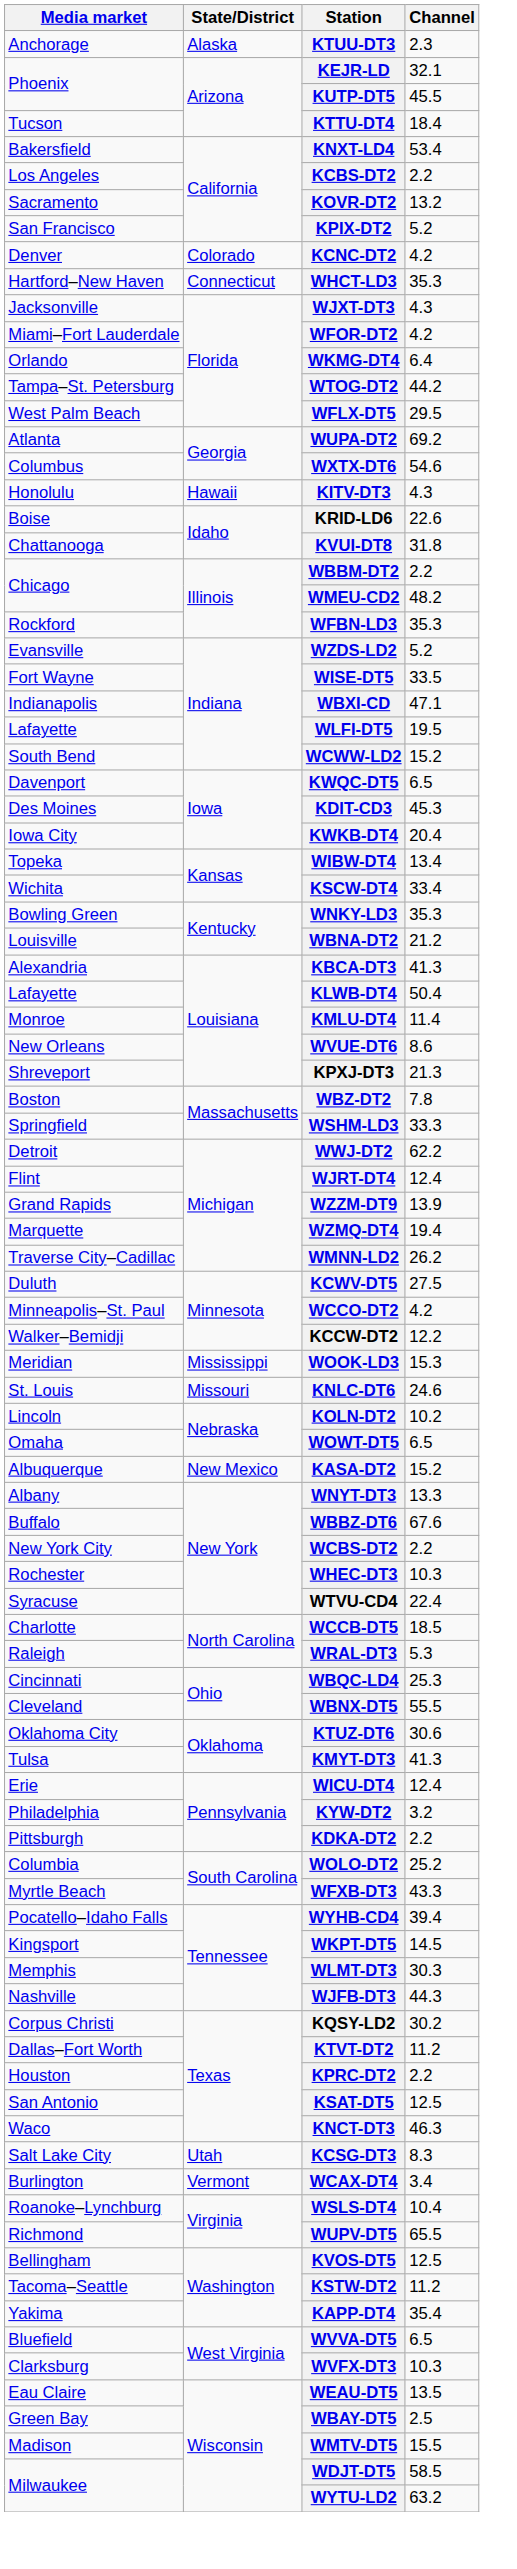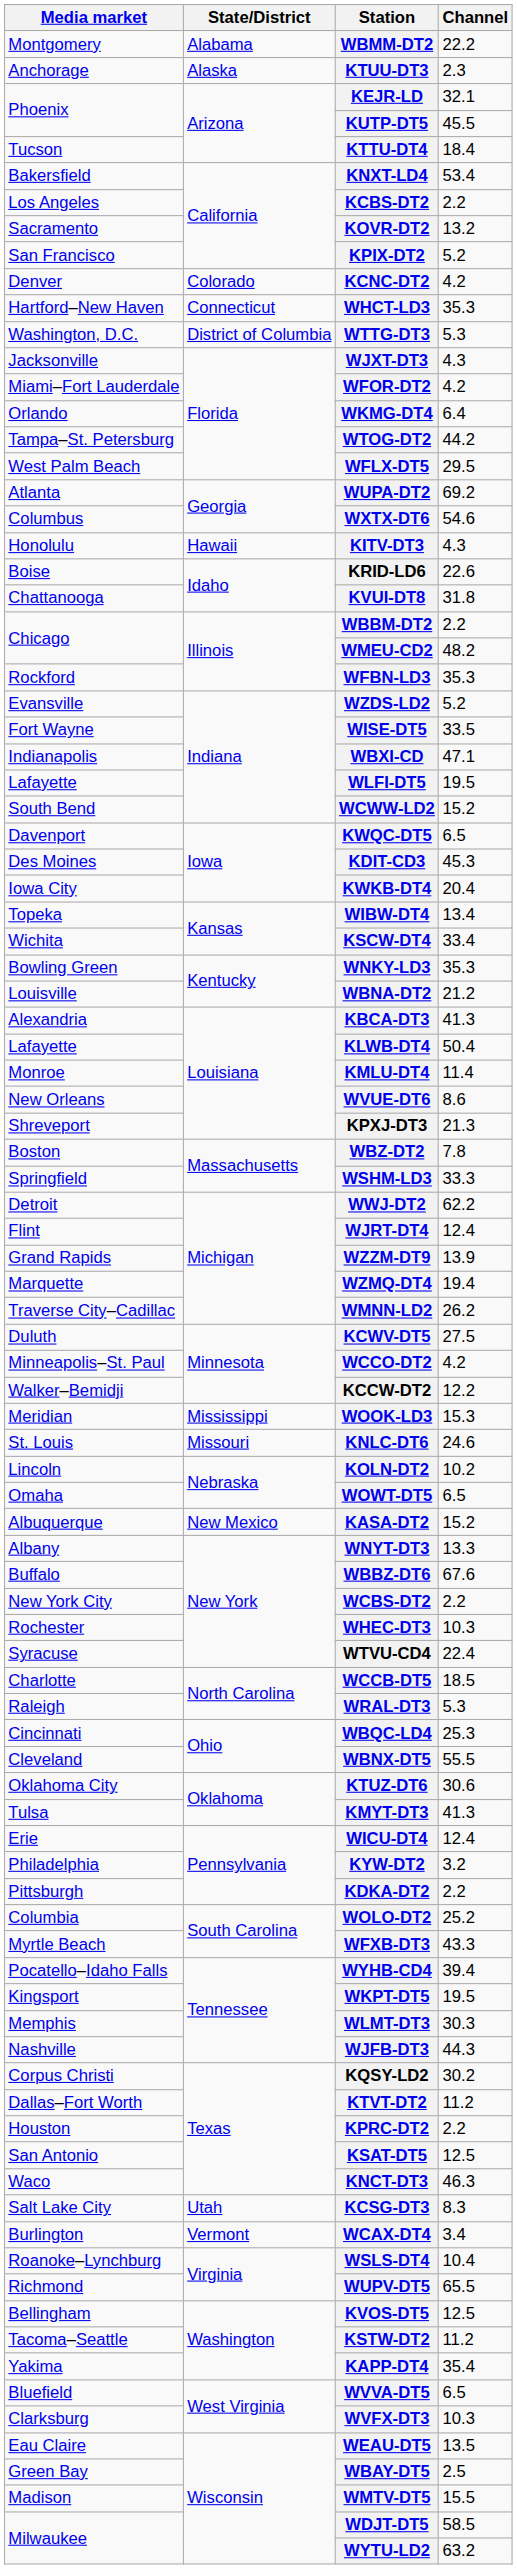+ row: Montgomery | Alabama | WBMM-DT2 | 22.2
+ row: Washington, D.C. | District of Columbia | WTTG-DT3 | 5.3
WKPT-DT5 | Channel: 14.5 -> 19.5
